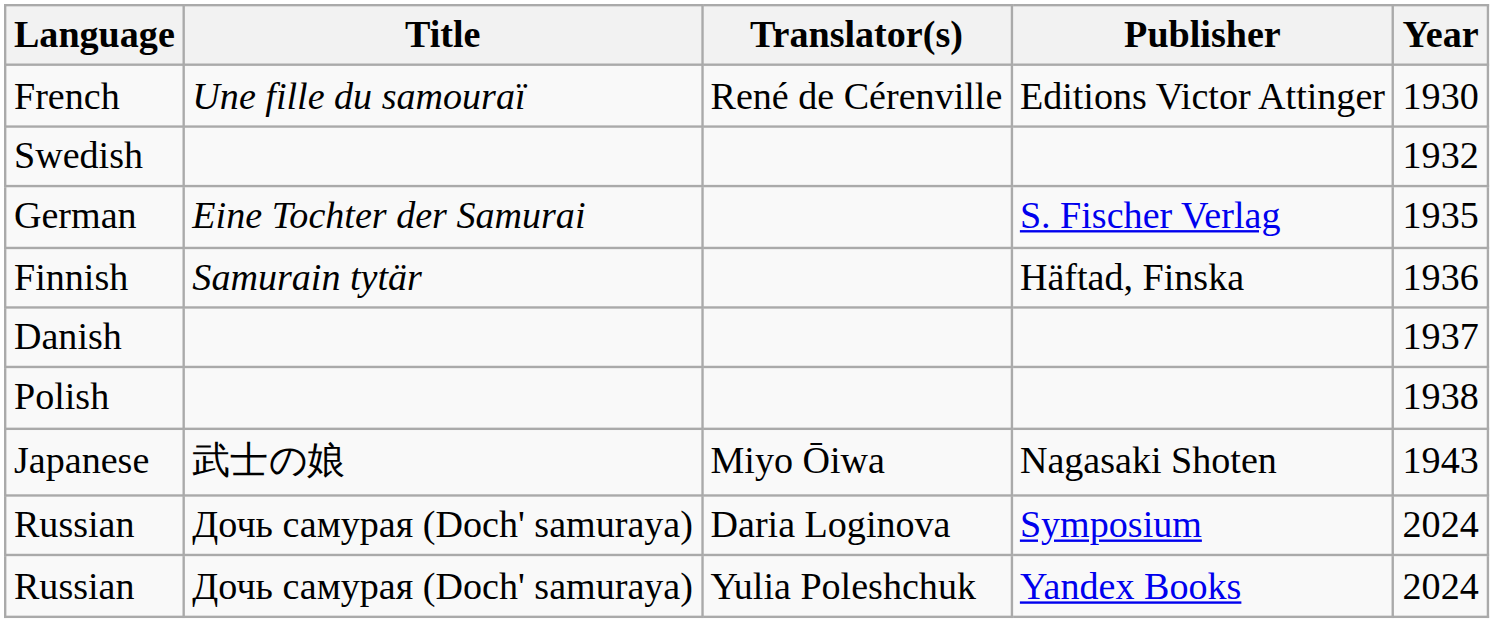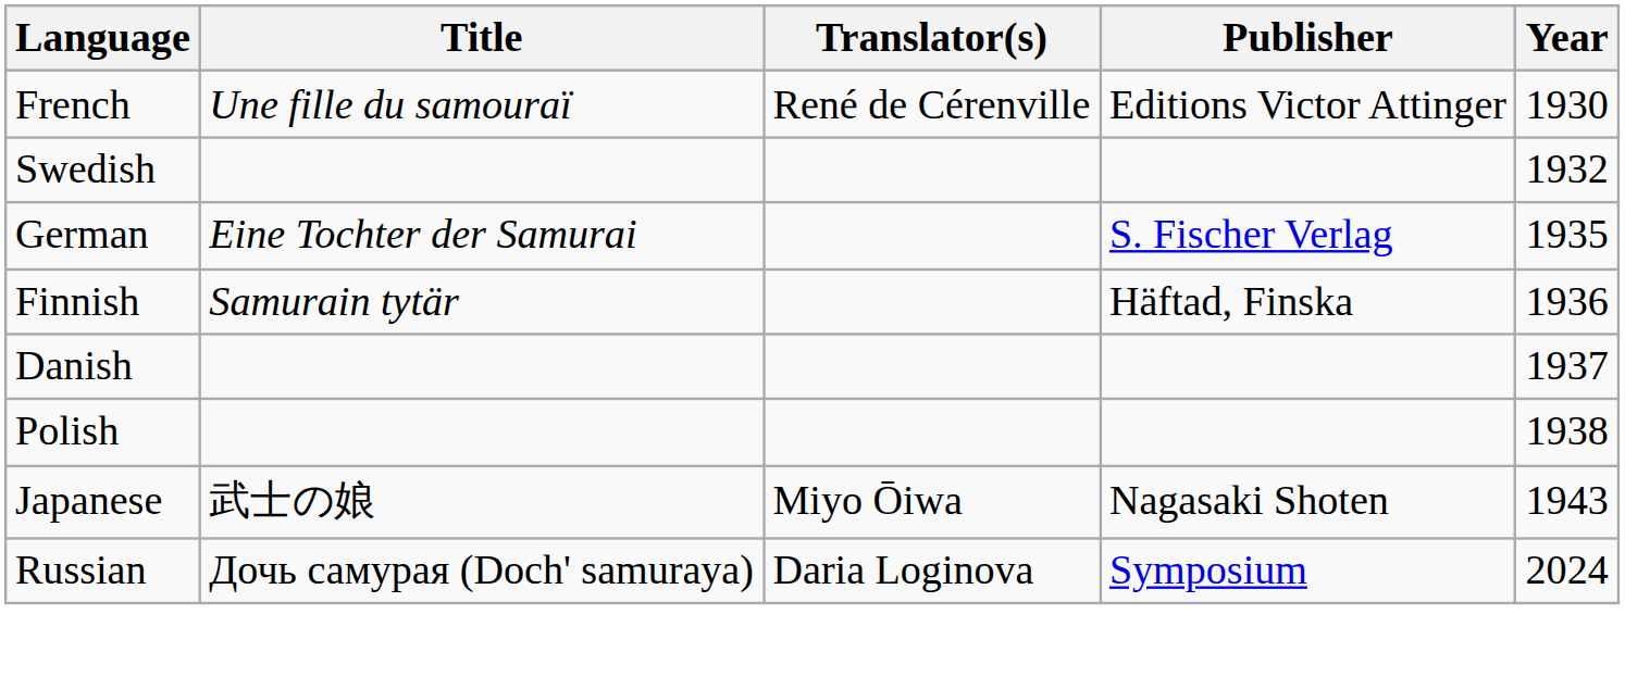- row: Russian | Дочь самурая (Doch' samuraya) | Yulia Poleshchuk | Yandex Books | 2024
